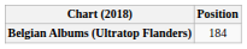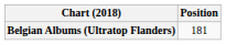Belgian Albums (Ultratop Flanders) | Position: 184 -> 181
